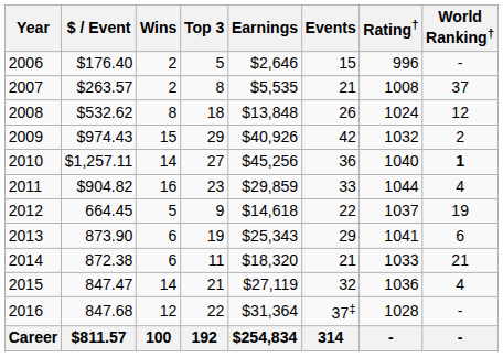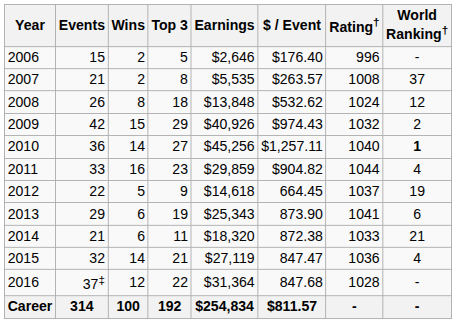columns swapped: Events <-> $ / Event
